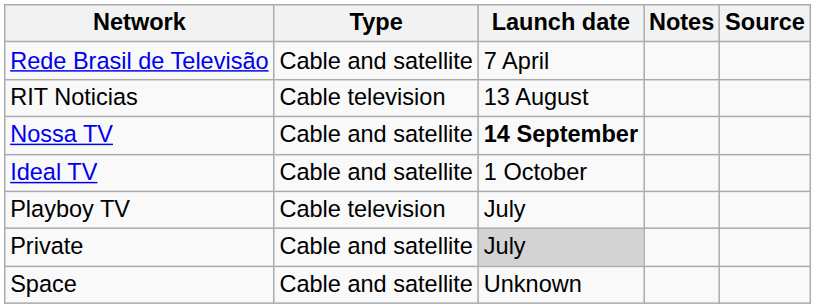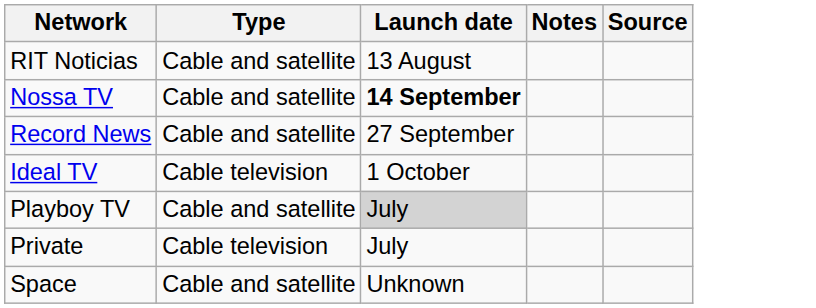- row: Rede Brasil de Televisão | Cable and satellite | 7 April
RIT Noticias | Type: Cable television -> Cable and satellite
+ row: Record News | Cable and satellite | 27 September
Ideal TV | Type: Cable and satellite -> Cable television
Playboy TV | Type: Cable television -> Cable and satellite
Playboy TV | Launch date: no background -> lightgrey background
Private | Type: Cable and satellite -> Cable television
Private | Launch date: lightgrey background -> no background
